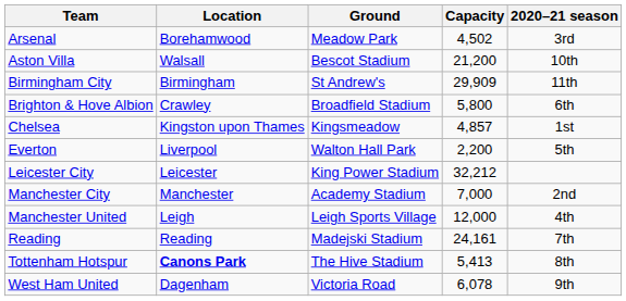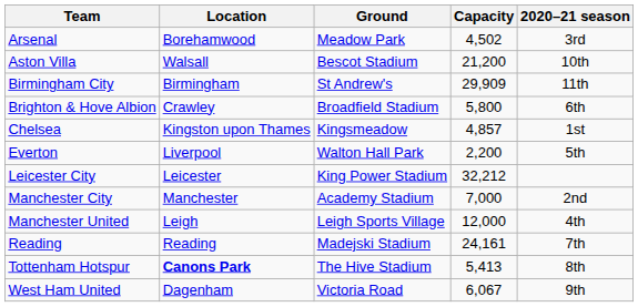West Ham United | Capacity: 6,078 -> 6,067
